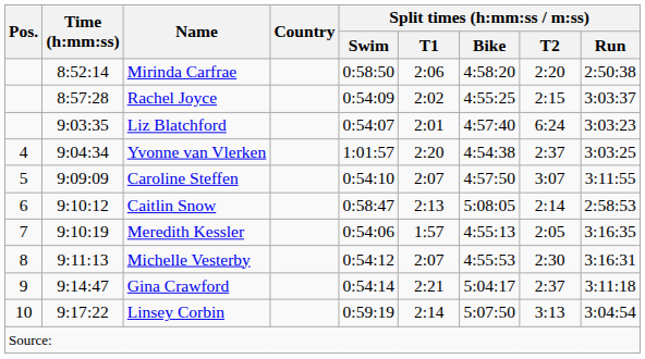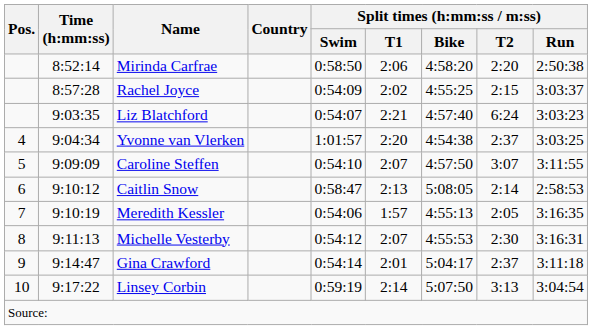Liz Blatchford | Split times (h:mm:ss / m:ss) / T1: 2:01 -> 2:21
Gina Crawford | Split times (h:mm:ss / m:ss) / T1: 2:21 -> 2:01
